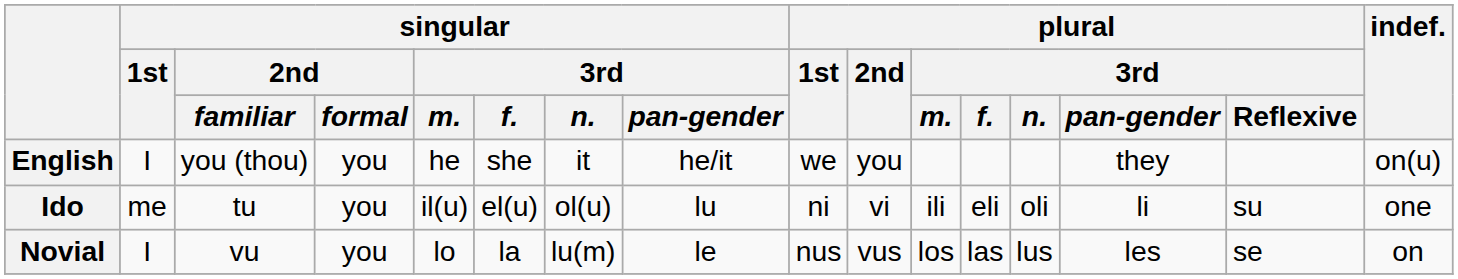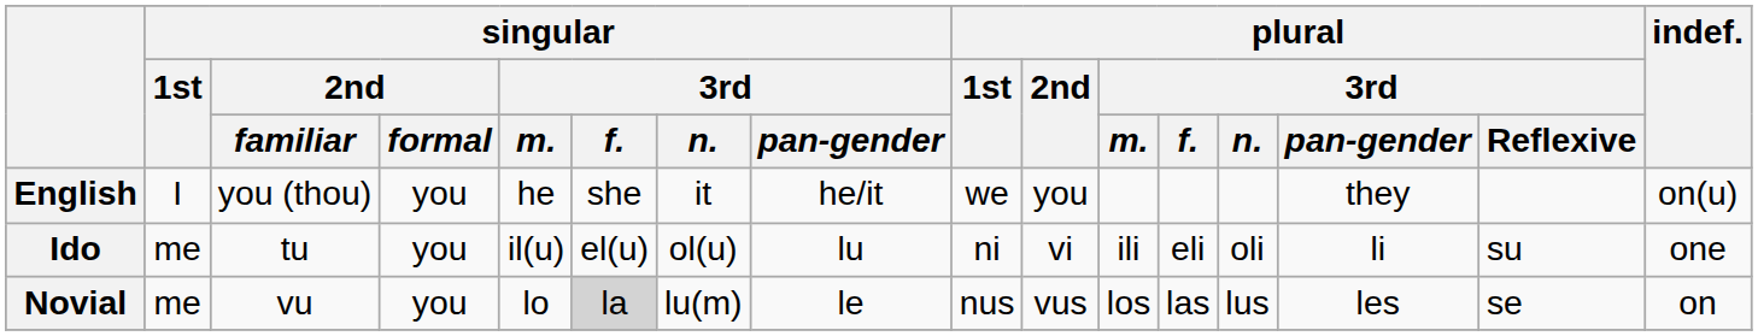Novial | singular / 1st: I -> me
Novial | singular / 3rd / f.: no background -> lightgrey background
